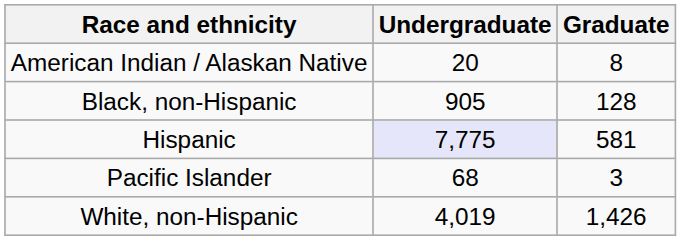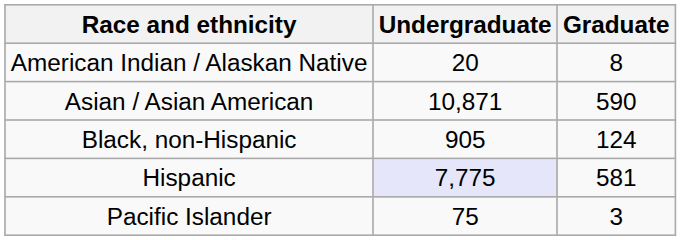+ row: Asian / Asian American | 10,871 | 590
Black, non-Hispanic | Graduate: 128 -> 124
Pacific Islander | Undergraduate: 68 -> 75
- row: White, non-Hispanic | 4,019 | 1,426
